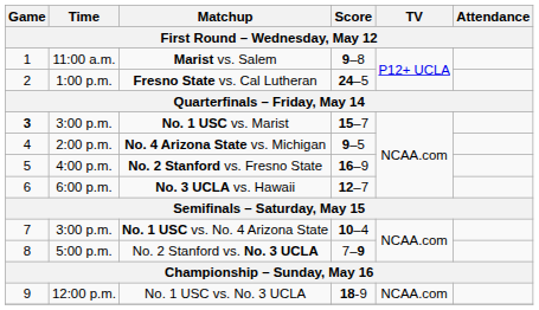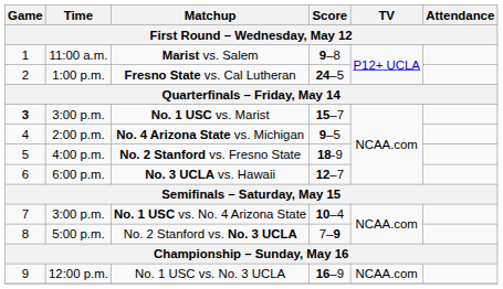No. 2 Stanford vs. Fresno State | Score: 16–9 -> 18-9
No. 1 USC vs. No. 3 UCLA | Score: 18-9 -> 16–9
